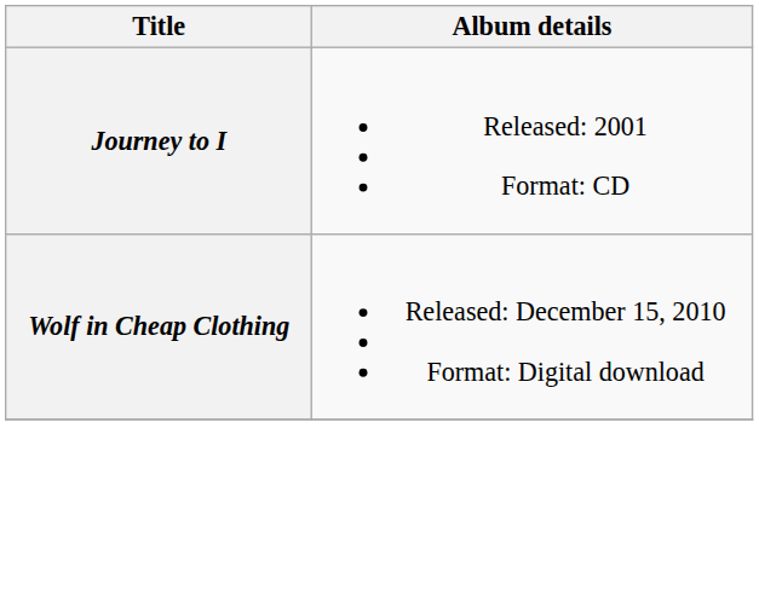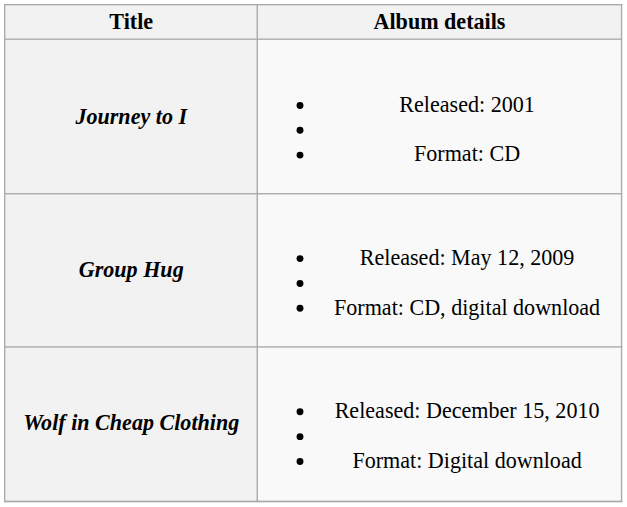+ row: Group Hug | Released: May 12, 2009 Format: CD, digital download
